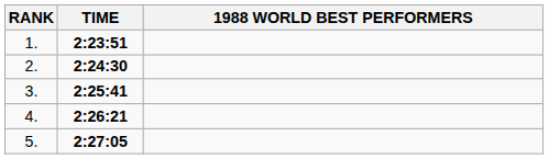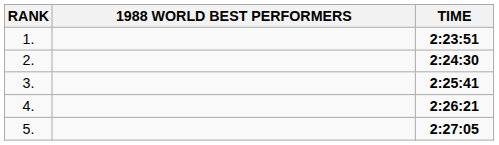columns swapped: 1988 WORLD BEST PERFORMERS <-> TIME
